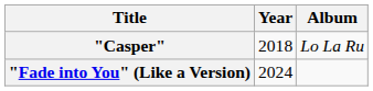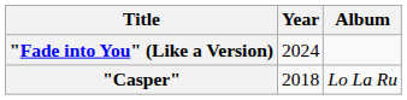rows swapped: "Casper" <-> "Fade into You" (Like a Version)
